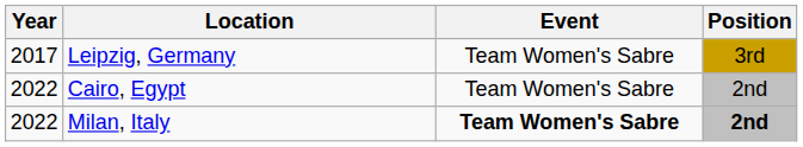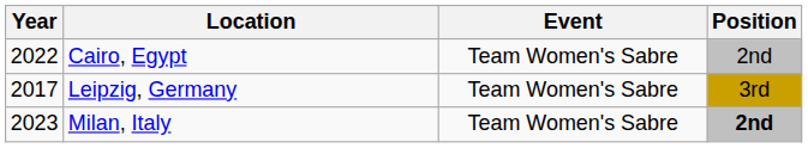rows swapped: Leipzig, Germany <-> Cairo, Egypt
Milan, Italy | Year: 2022 -> 2023
Milan, Italy | Event: bold -> normal
